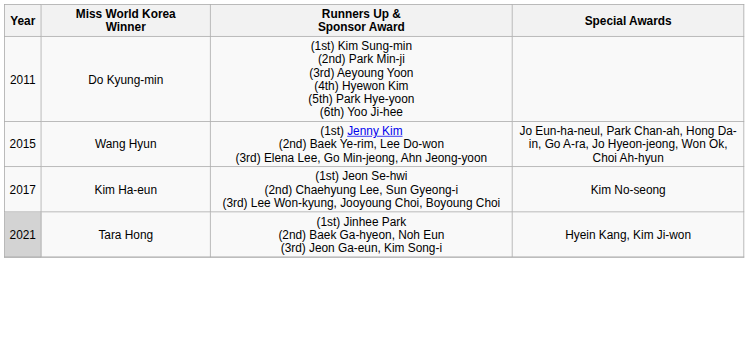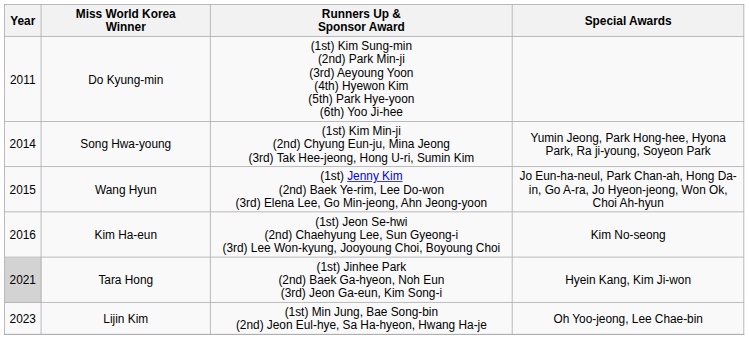+ row: 2014 | Song Hwa-young | (1st) Kim Min-ji (2nd) Chyung Eun-ju, Mina Jeong (3rd) Tak Hee-jeong, Hong U-ri, Sumin Kim | Yumin Jeong, Park Hong-hee, Hyona Park, Ra ji-young, Soyeon Park
Kim Ha-eun | Year: 2017 -> 2016
+ row: 2023 | Lijin Kim | (1st) Min Jung, Bae Song-bin (2nd) Jeon Eul-hye, Sa Ha-hyeon, Hwang Ha-je | Oh Yoo-jeong, Lee Chae-bin
